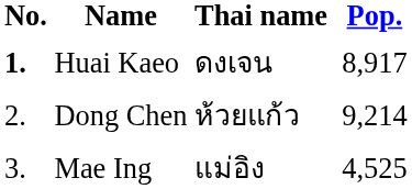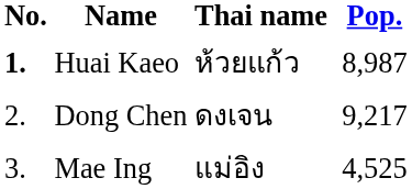Huai Kaeo | Thai name: ดงเจน -> ห้วยแก้ว
Huai Kaeo | Pop.: 8,917 -> 8,987
Dong Chen | Thai name: ห้วยแก้ว -> ดงเจน
Dong Chen | Pop.: 9,214 -> 9,217
